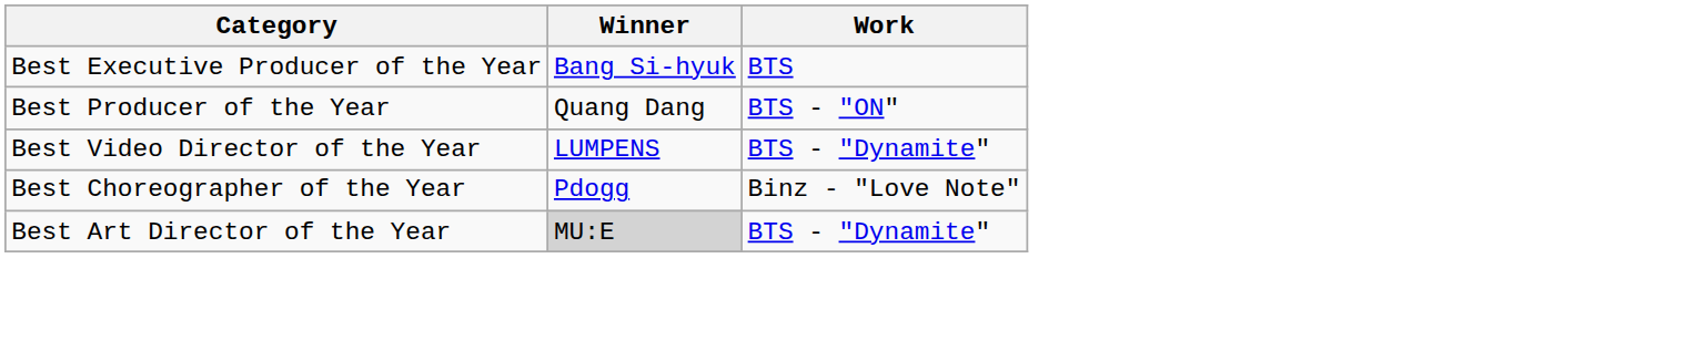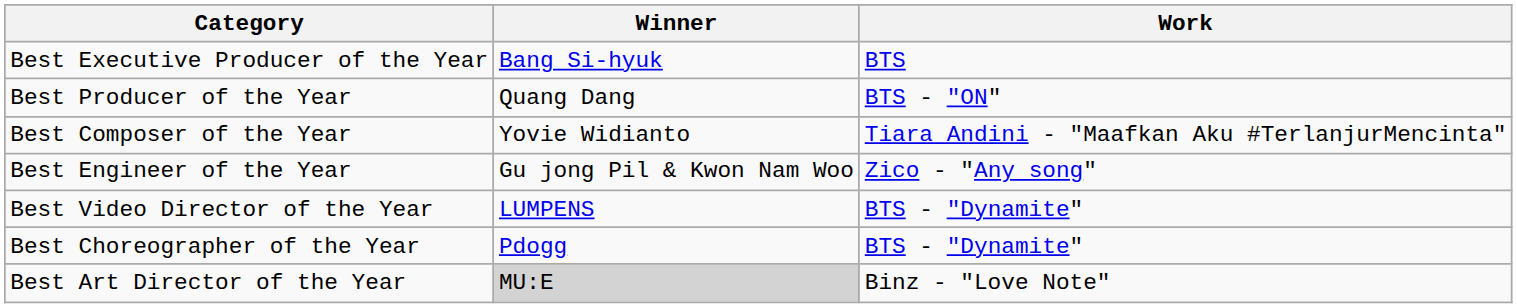+ row: Best Composer of the Year | Yovie Widianto | Tiara Andini - "Maafkan Aku #TerlanjurMencinta"
+ row: Best Engineer of the Year | Gu jong Pil & Kwon Nam Woo | Zico - "Any song"
Best Choreographer of the Year | Work: Binz - "Love Note" -> BTS - "Dynamite"
Best Art Director of the Year | Work: BTS - "Dynamite" -> Binz - "Love Note"
